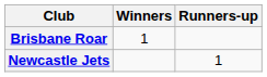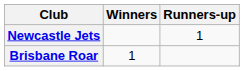rows swapped: Brisbane Roar <-> Newcastle Jets
